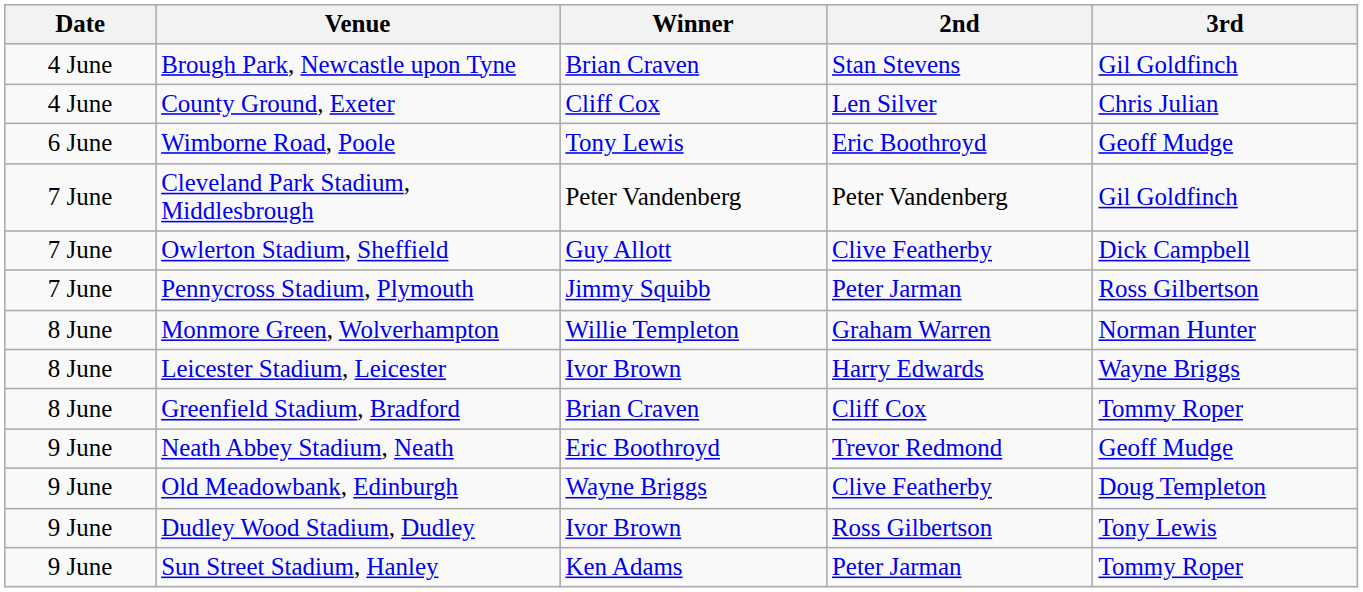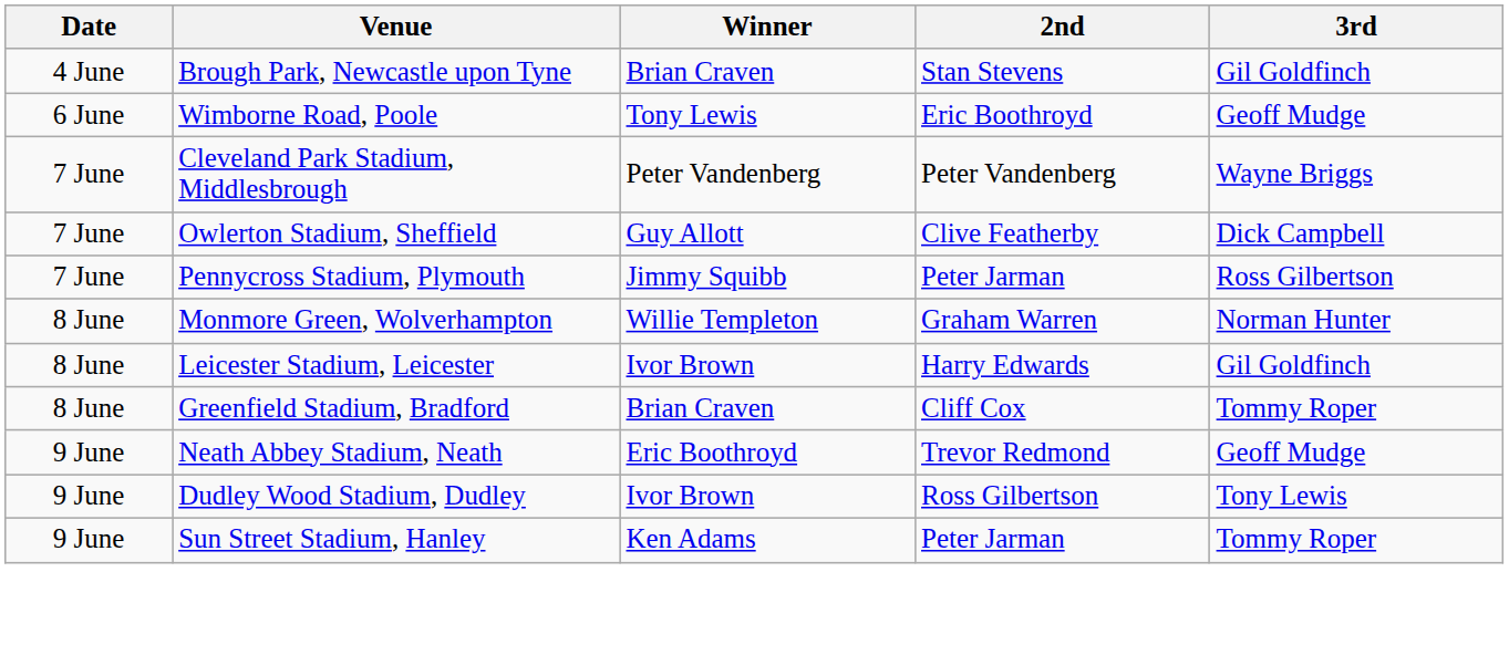- row: 4 June | County Ground, Exeter | Cliff Cox | Len Silver | Chris Julian
Cleveland Park Stadium, Middlesbrough | 3rd: Gil Goldfinch -> Wayne Briggs
Leicester Stadium, Leicester | 3rd: Wayne Briggs -> Gil Goldfinch
- row: 9 June | Old Meadowbank, Edinburgh | Wayne Briggs | Clive Featherby | Doug Templeton
